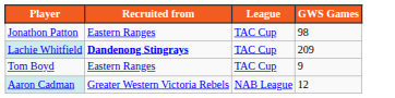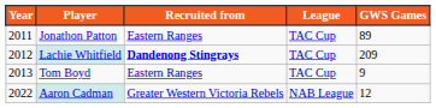+ column: Year | 2011 | 2012 | 2013 | 2022
Jonathon Patton | GWS Games: 98 -> 89
